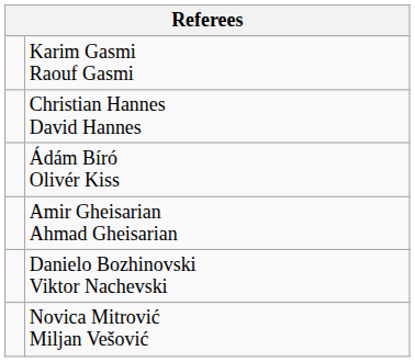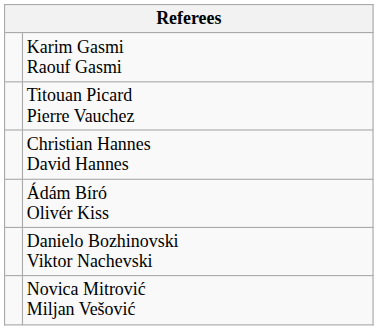+ row: Titouan Picard Pierre Vauchez
- row: Amir Gheisarian Ahmad Gheisarian
